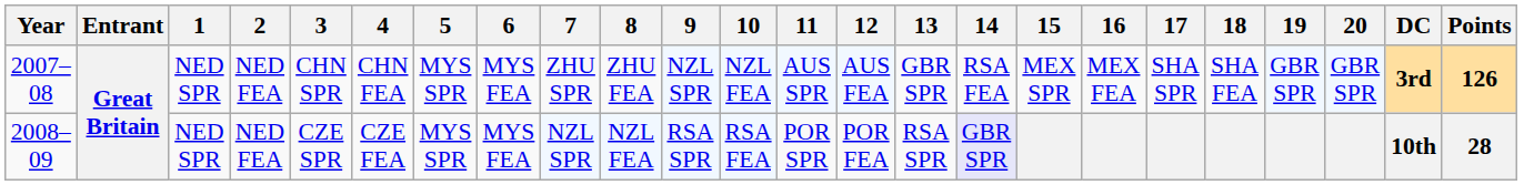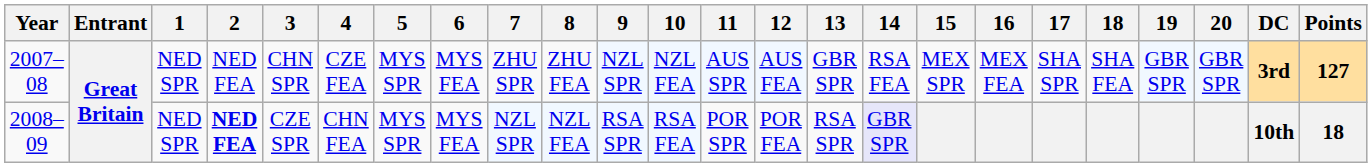2007–08 | 4: CHN FEA -> CZE FEA
2007–08 | Points: 126 -> 127
2008–09 | 2: normal -> bold
2008–09 | 4: CZE FEA -> CHN FEA
2008–09 | Points: 28 -> 18
